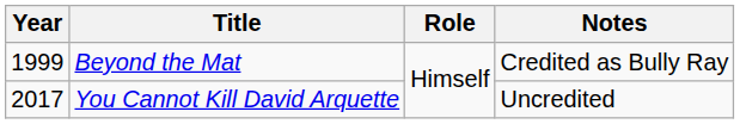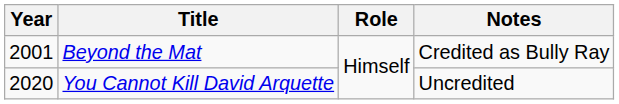Beyond the Mat | Year: 1999 -> 2001
You Cannot Kill David Arquette | Year: 2017 -> 2020
